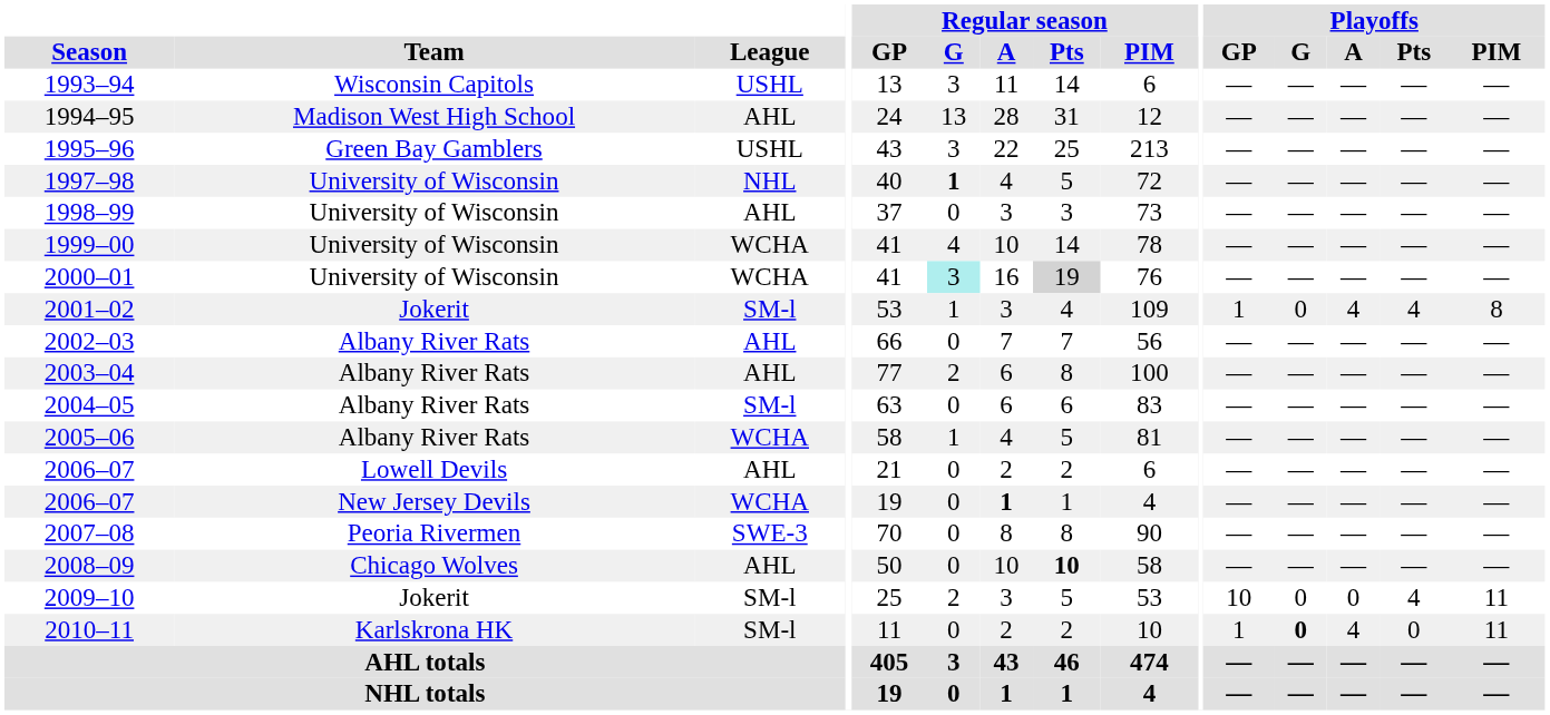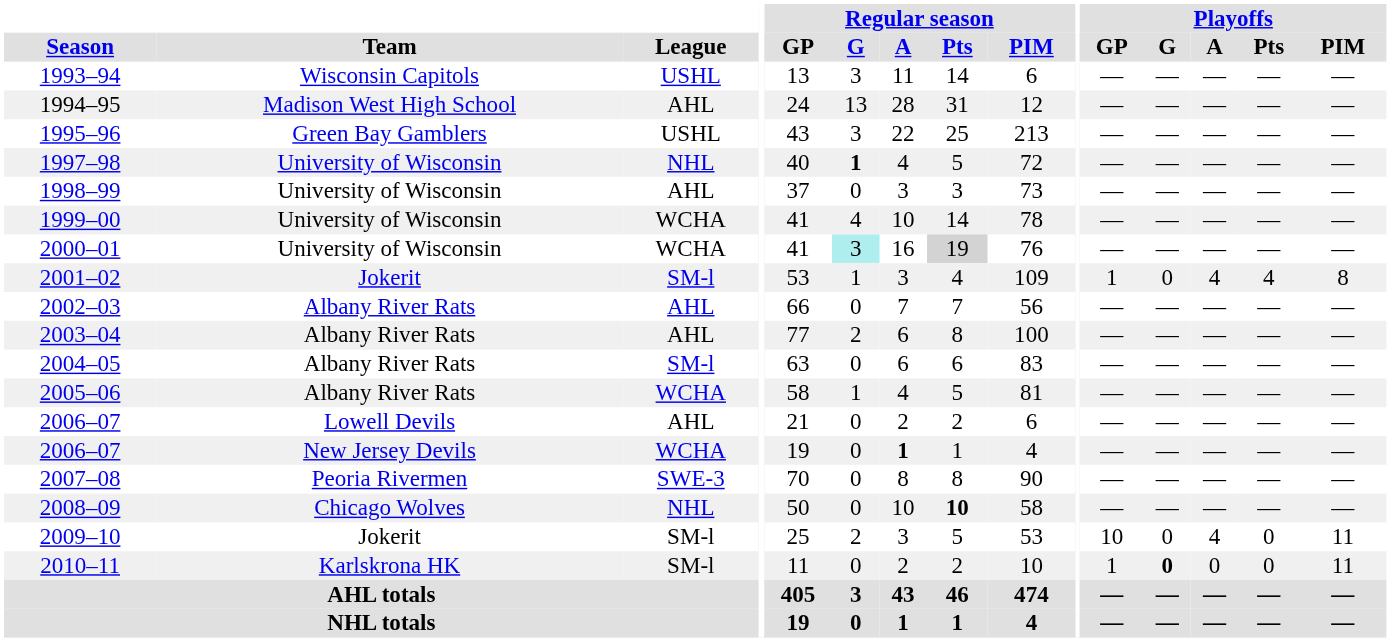2008–09 | League: AHL -> NHL
2009–10 | Playoffs / A: 0 -> 4
2009–10 | Playoffs / Pts: 4 -> 0
2010–11 | Playoffs / A: 4 -> 0
